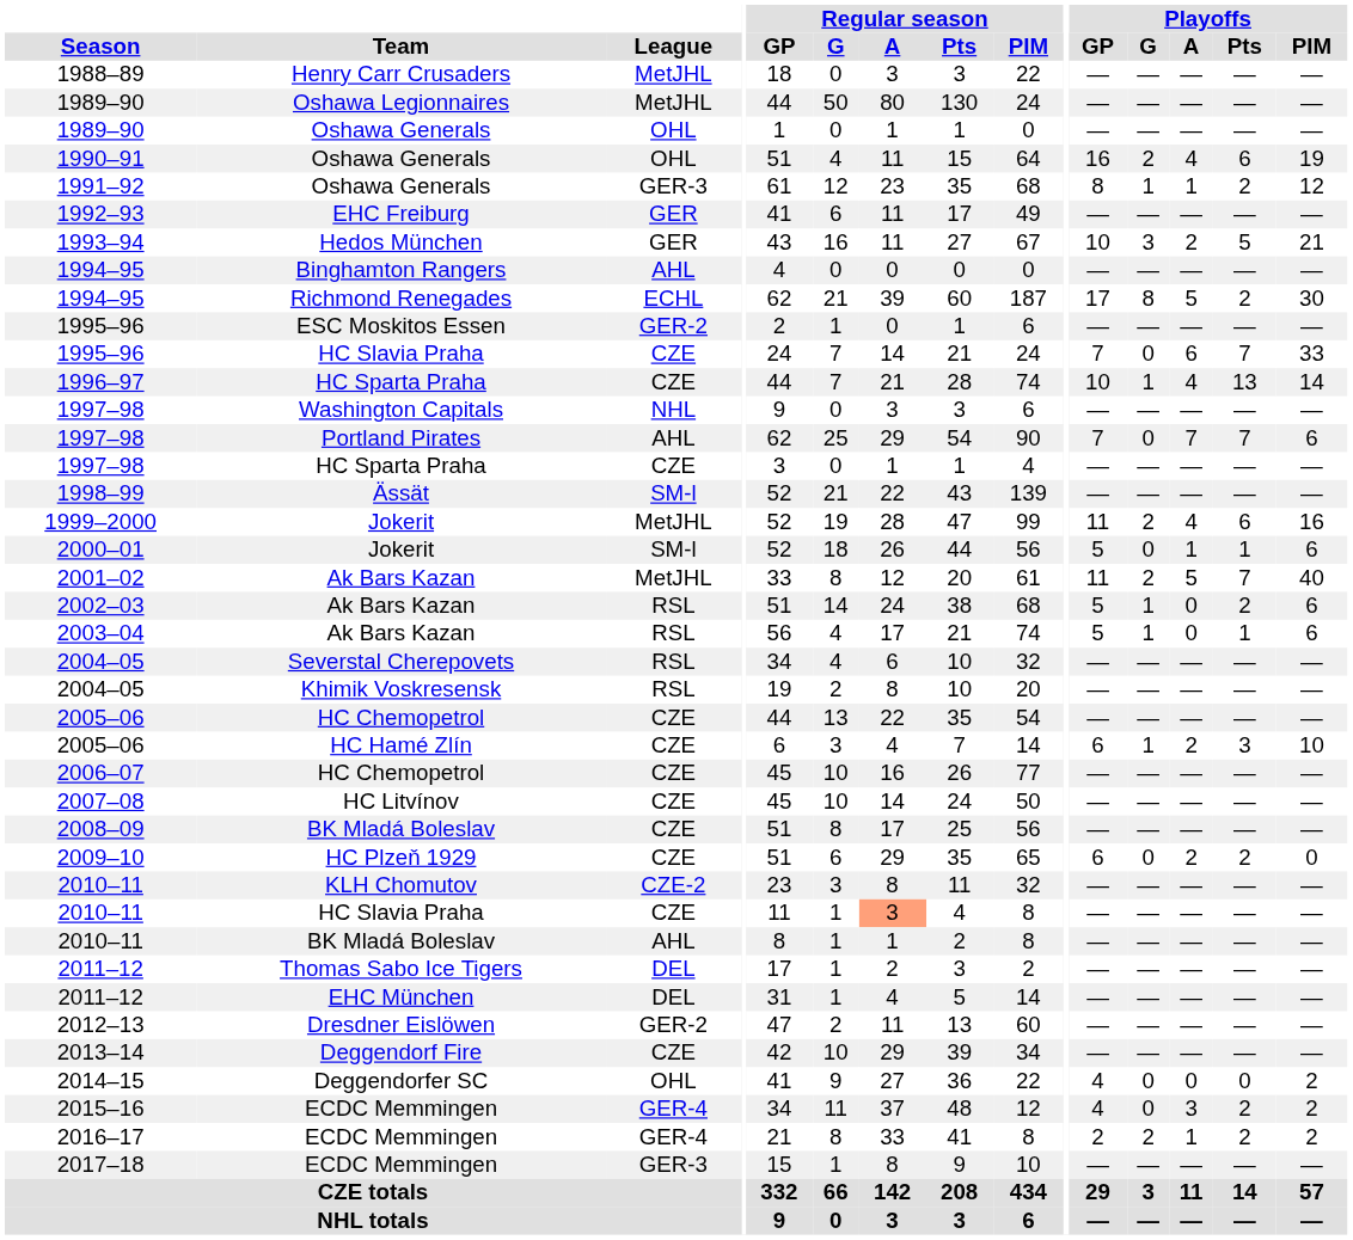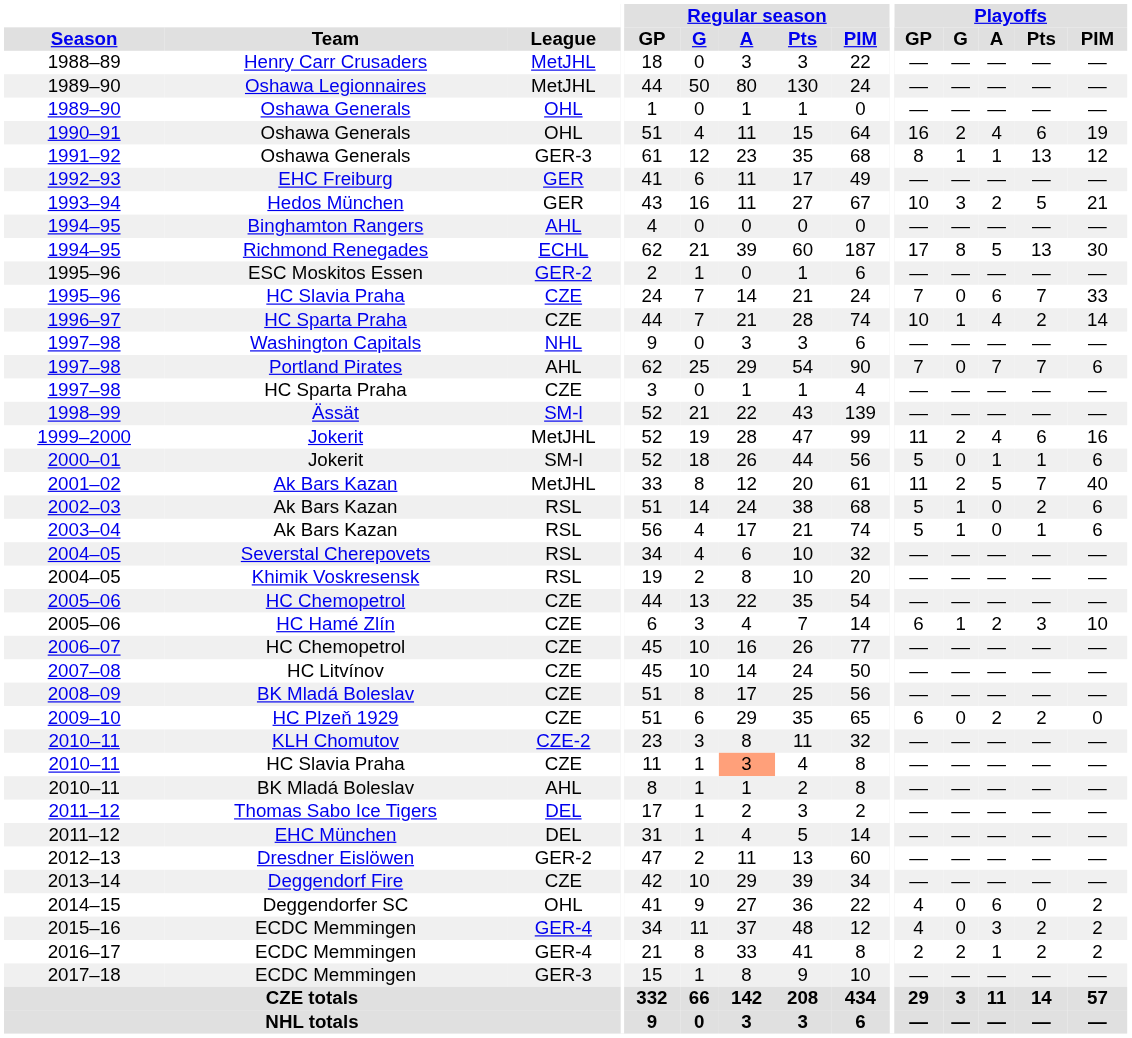1991–92 | Playoffs / Pts: 2 -> 13
1994–95 / Richmond Renegades | Playoffs / Pts: 2 -> 13
1996–97 | Playoffs / Pts: 13 -> 2
2014–15 | Playoffs / A: 0 -> 6
